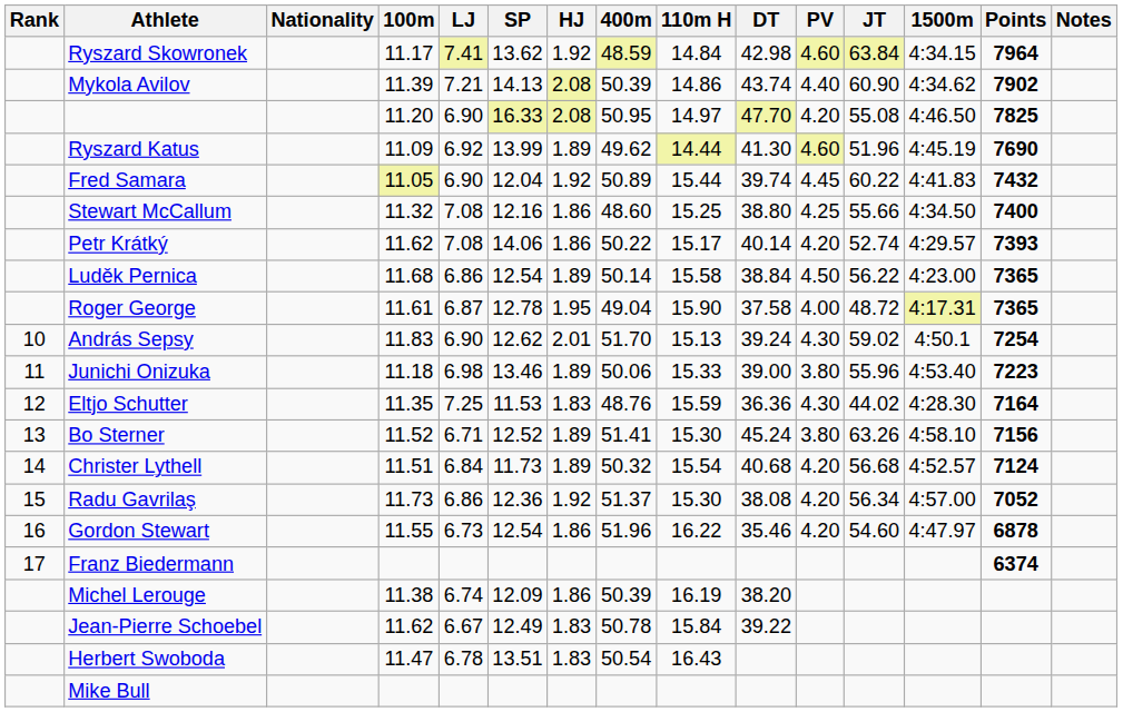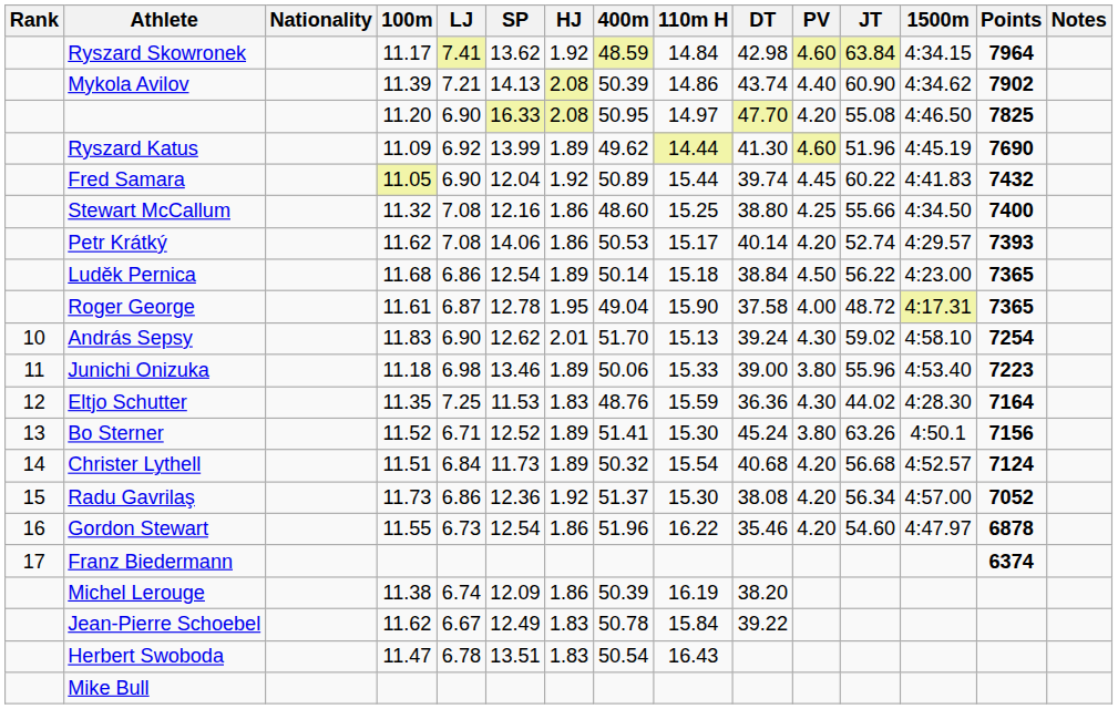Petr Krátký | 400m: 50.22 -> 50.53
Luděk Pernica | 110m H: 15.58 -> 15.18
András Sepsy | 1500m: 4:50.1 -> 4:58.10
Bo Sterner | 1500m: 4:58.10 -> 4:50.1
